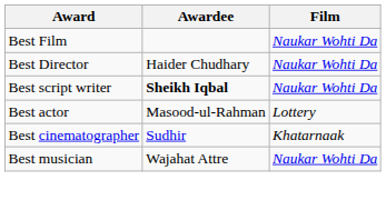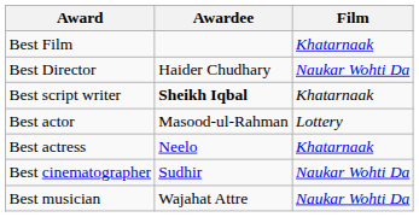Best Film | Film: Naukar Wohti Da -> Khatarnaak
Best script writer | Film: Naukar Wohti Da -> Khatarnaak
+ row: Best actress | Neelo | Khatarnaak
Best cinematographer | Film: Khatarnaak -> Naukar Wohti Da
